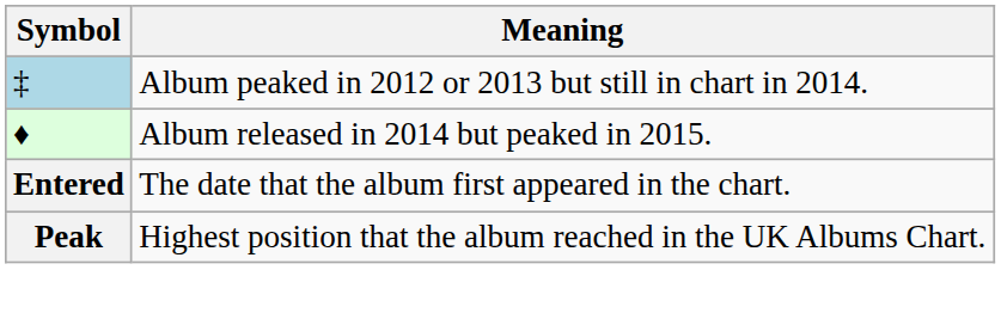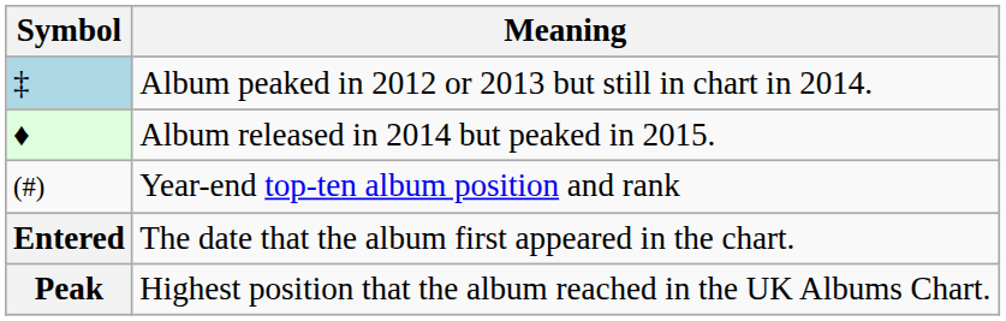+ row: (#) | Year-end top-ten album position and rank
